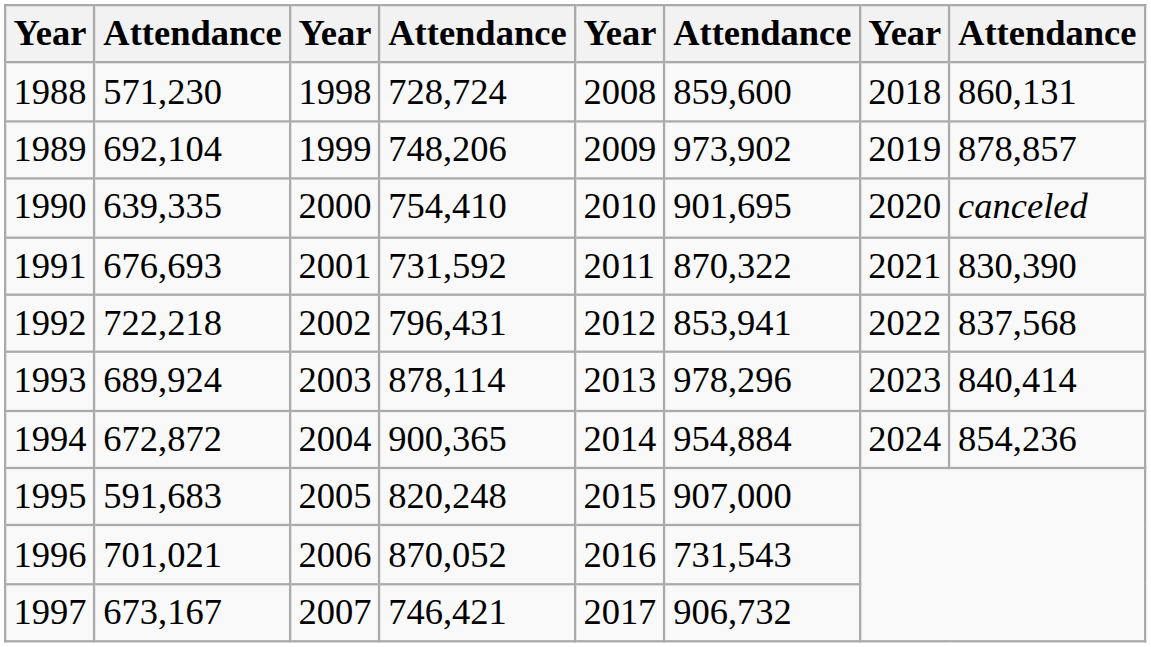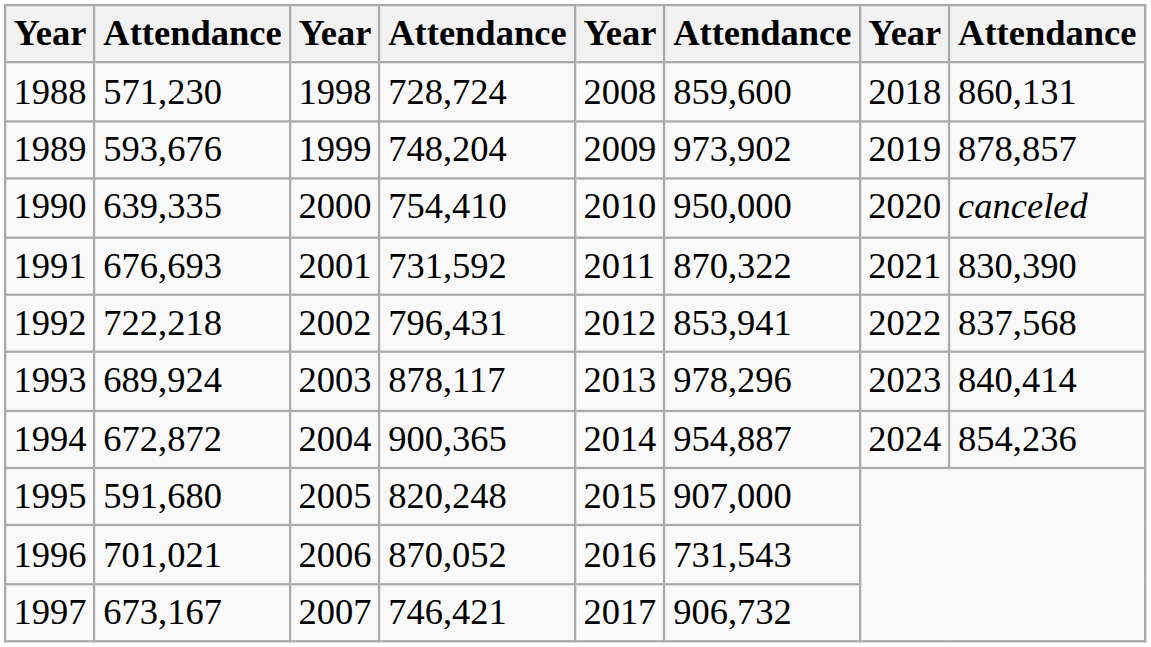1989 | column 2: 692,104 -> 593,676
1989 | column 4: 748,206 -> 748,204
1990 | column 6: 901,695 -> 950,000
1993 | column 4: 878,114 -> 878,117
1994 | column 6: 954,884 -> 954,887
1995 | column 2: 591,683 -> 591,680
